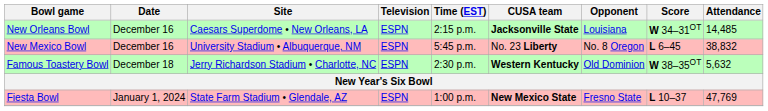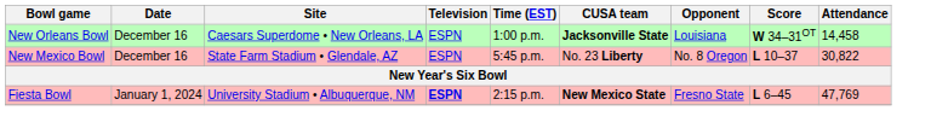New Orleans Bowl | Time (EST): 2:15 p.m. -> 1:00 p.m.
New Orleans Bowl | Attendance: 14,485 -> 14,458
New Mexico Bowl | Site: University Stadium • Albuquerque, NM -> State Farm Stadium • Glendale, AZ
New Mexico Bowl | Score: L 6–45 -> L 10–37
New Mexico Bowl | Attendance: 38,832 -> 30,822
- row: Famous Toastery Bowl | December 18 | Jerry Richardson Stadium • Charlotte, NC | ESPN | 2:30 p.m. | Western Kentucky | Old Dominion | W 38–35OT | 5,632
Fiesta Bowl | Site: State Farm Stadium • Glendale, AZ -> University Stadium • Albuquerque, NM
Fiesta Bowl | Television: normal -> bold
Fiesta Bowl | Time (EST): 1:00 p.m. -> 2:15 p.m.
Fiesta Bowl | Score: L 10–37 -> L 6–45
